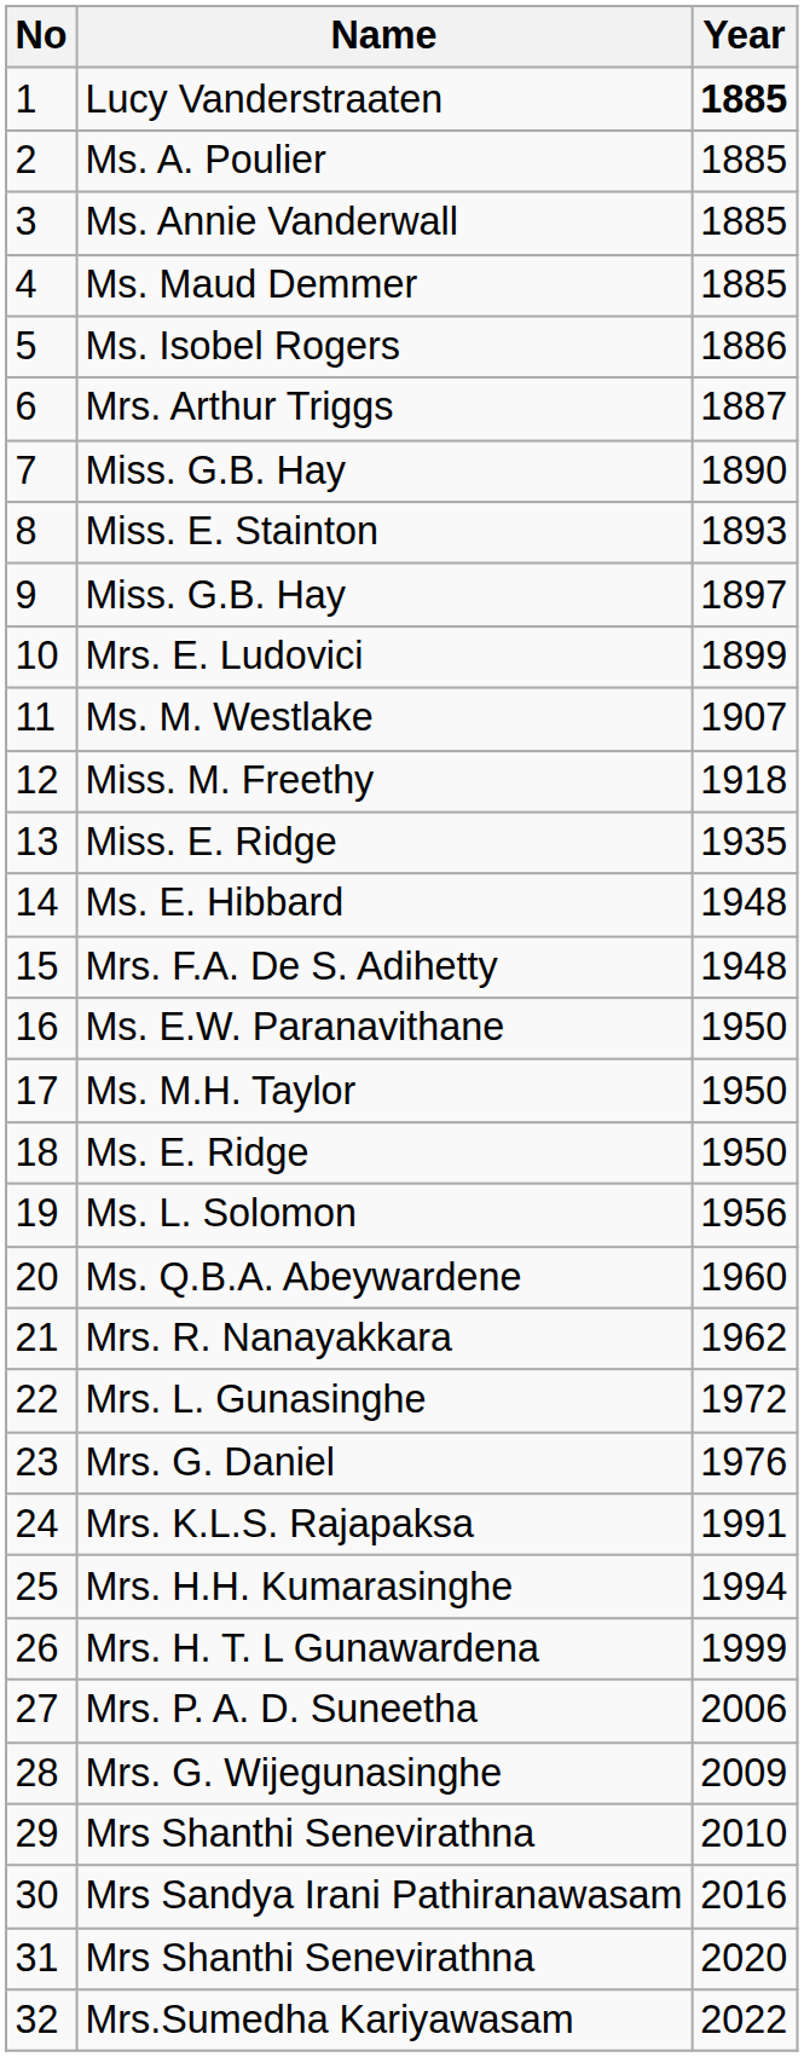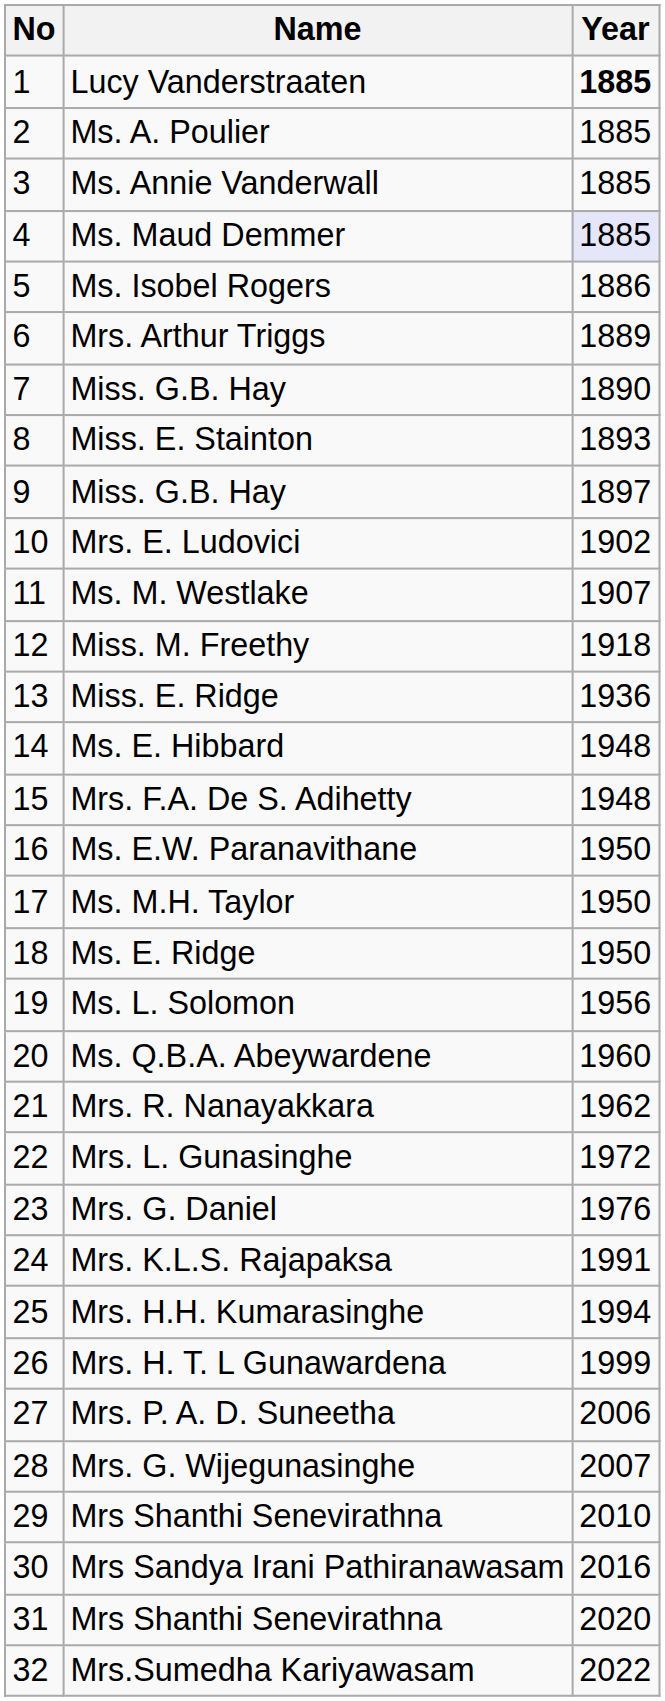Ms. Maud Demmer | Year: no background -> lavender background
Mrs. Arthur Triggs | Year: 1887 -> 1889
Mrs. E. Ludovici | Year: 1899 -> 1902
Miss. E. Ridge | Year: 1935 -> 1936
Mrs. G. Wijegunasinghe | Year: 2009 -> 2007
